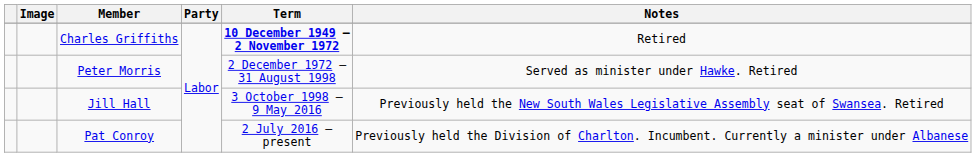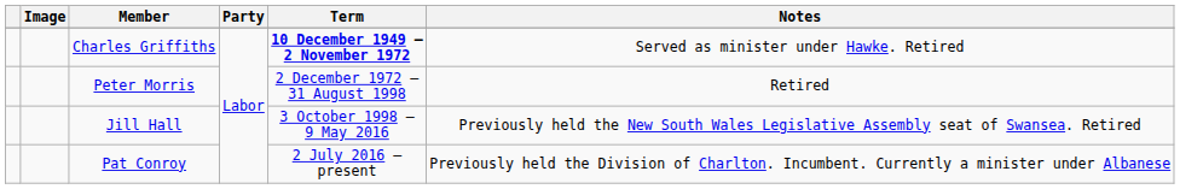Charles Griffiths | Notes: Retired -> Served as minister under Hawke. Retired
Peter Morris | Notes: Served as minister under Hawke. Retired -> Retired
